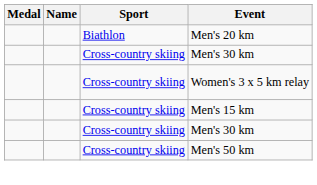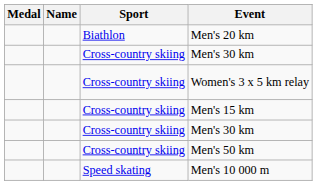+ row: Speed skating | Men's 10 000 m
